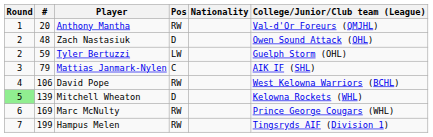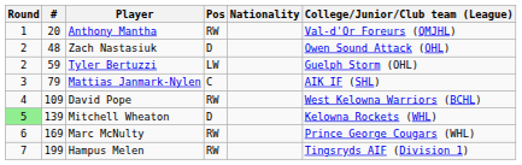David Pope | #: 106 -> 109
